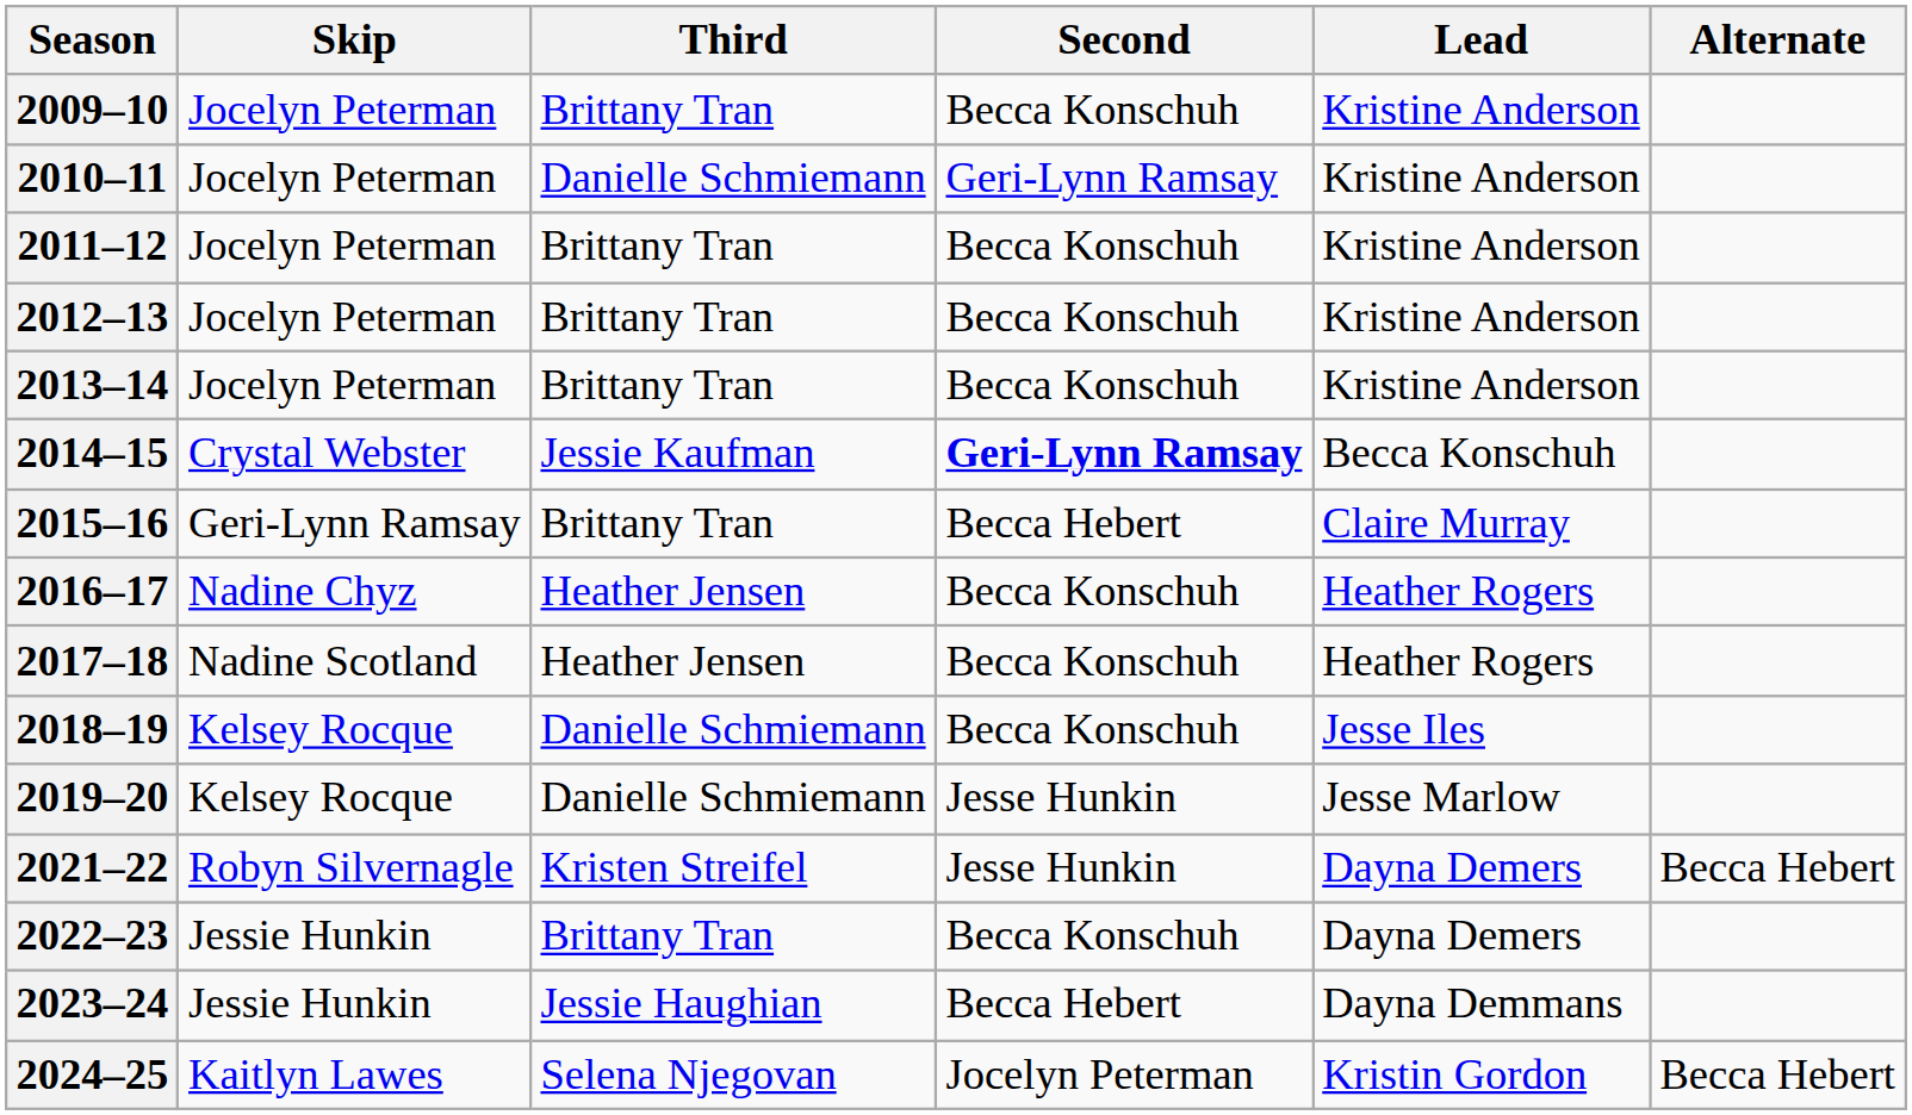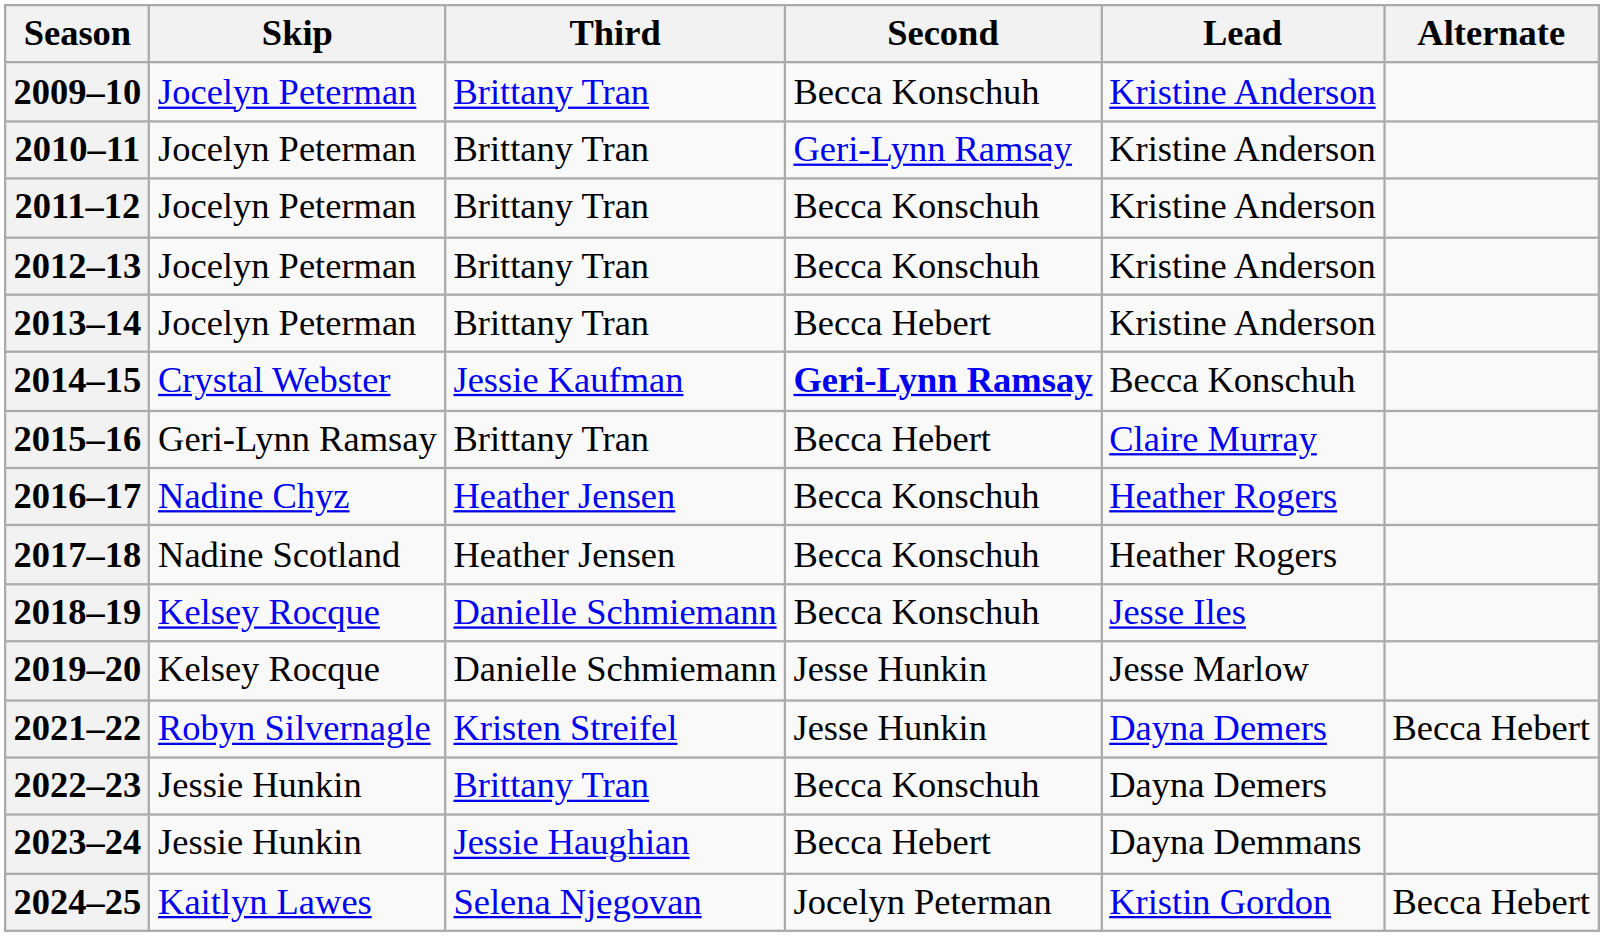2010–11 | Third: Danielle Schmiemann -> Brittany Tran
2013–14 | Second: Becca Konschuh -> Becca Hebert
